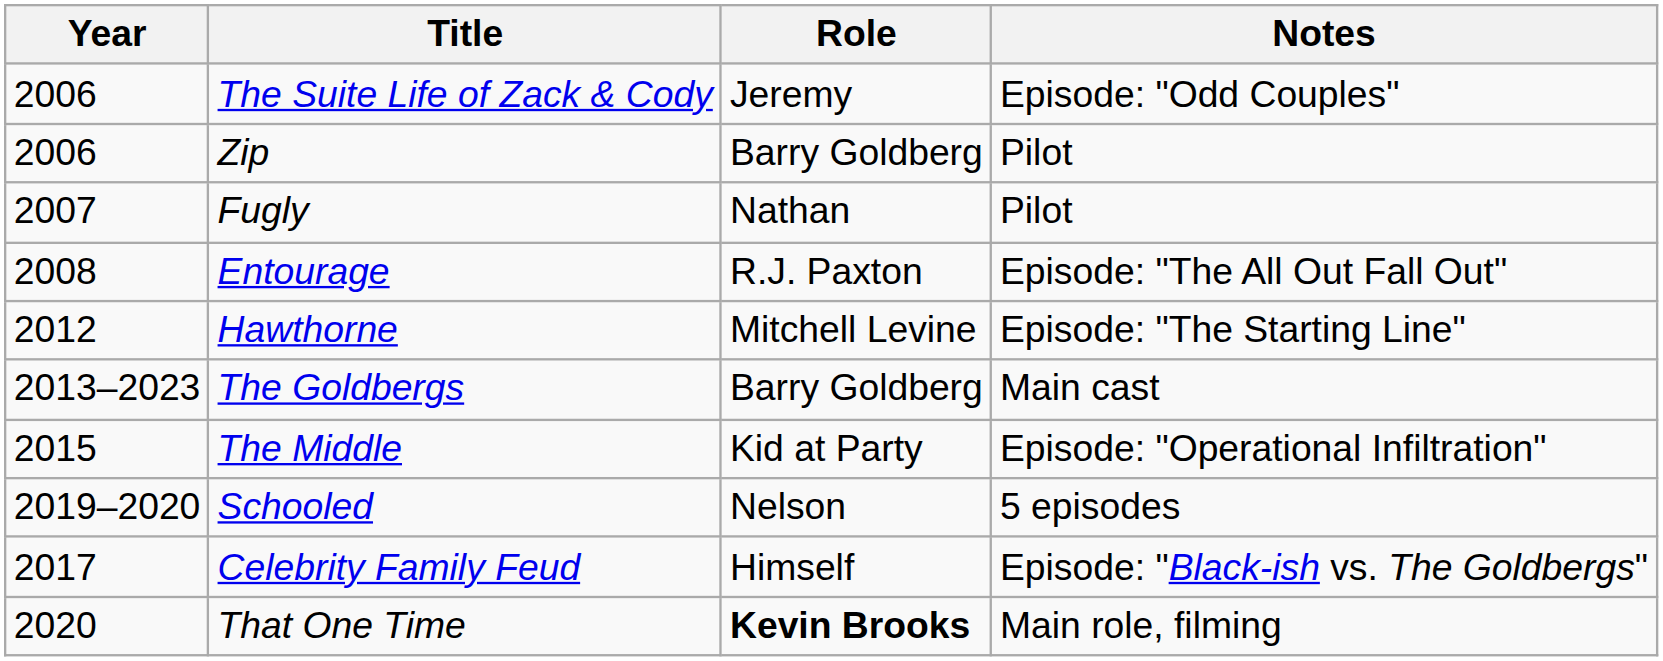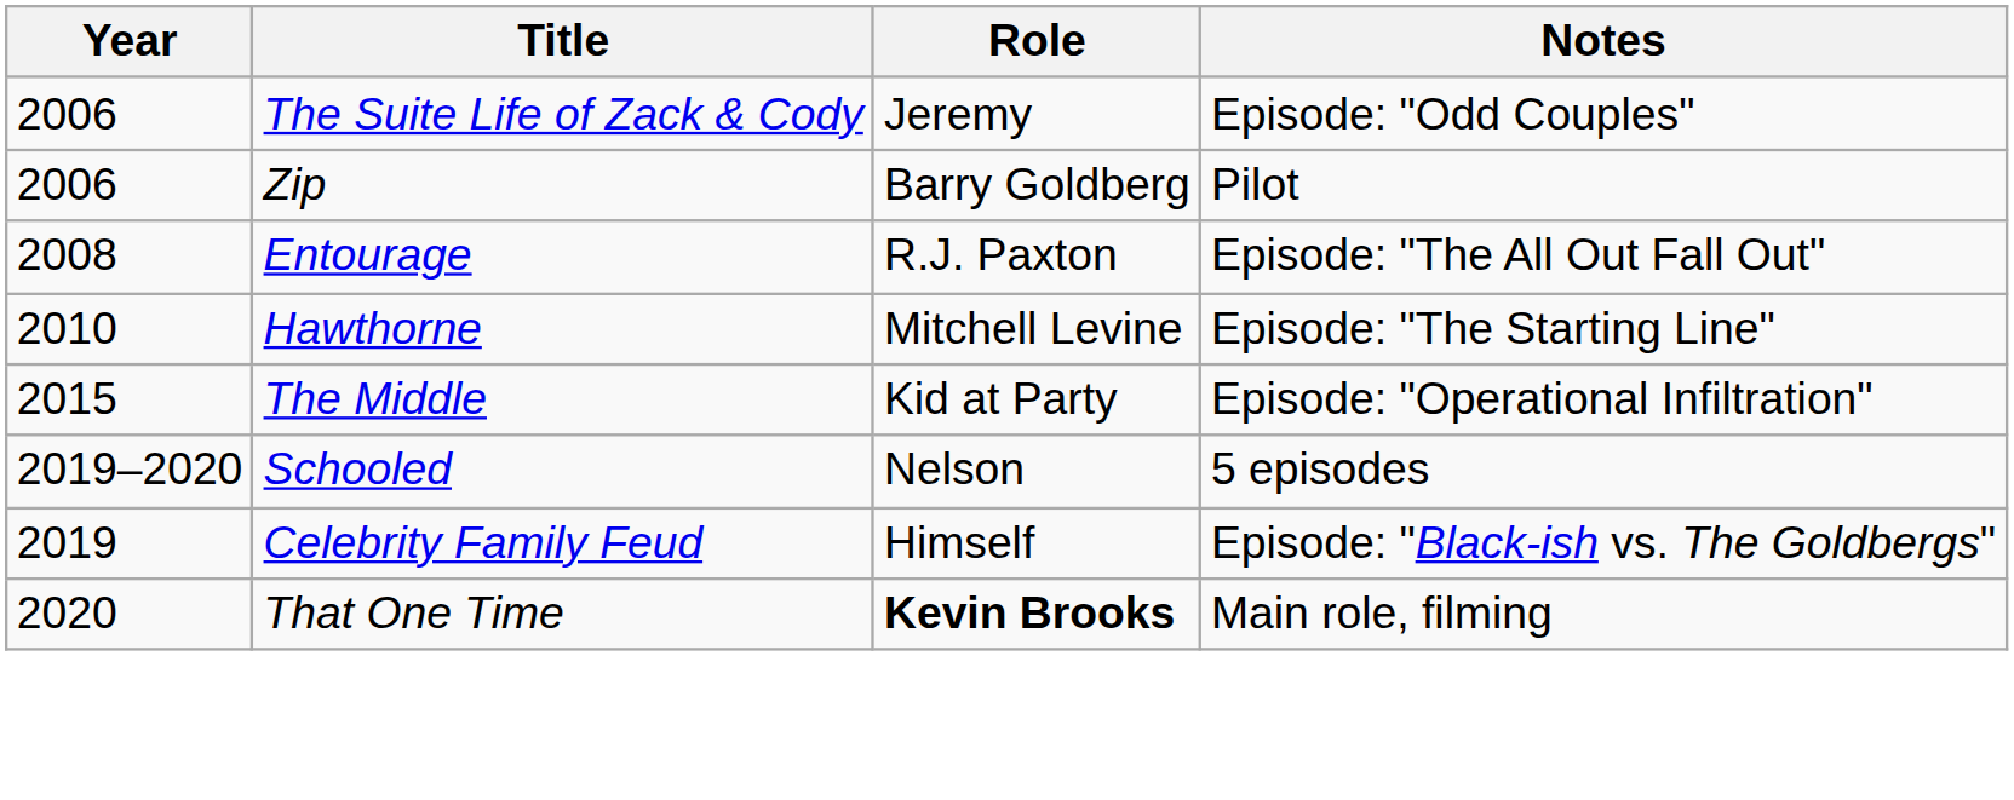- row: 2007 | Fugly | Nathan | Pilot
Hawthorne | Year: 2012 -> 2010
- row: 2013–2023 | The Goldbergs | Barry Goldberg | Main cast
Celebrity Family Feud | Year: 2017 -> 2019
